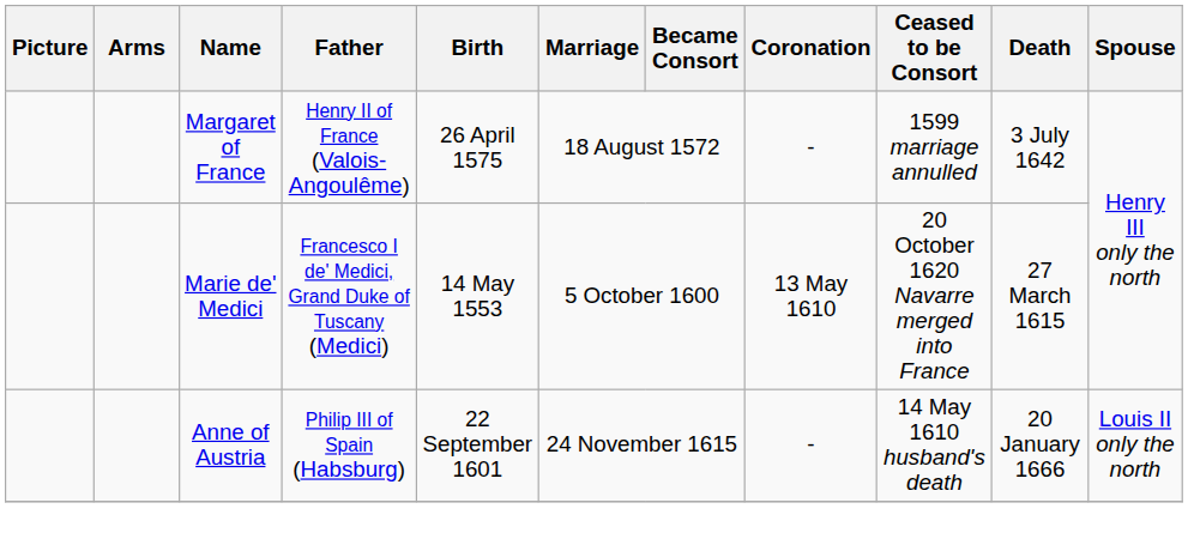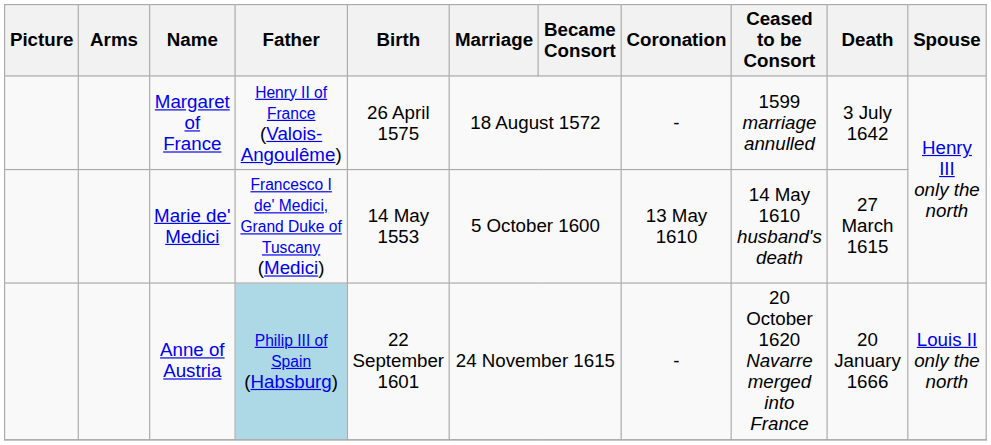Marie de' Medici | Ceased to be Consort: 20 October 1620 Navarre merged into France -> 14 May 1610 husband's death
Anne of Austria | Father: no background -> lightblue background
Anne of Austria | Ceased to be Consort: 14 May 1610 husband's death -> 20 October 1620 Navarre merged into France
